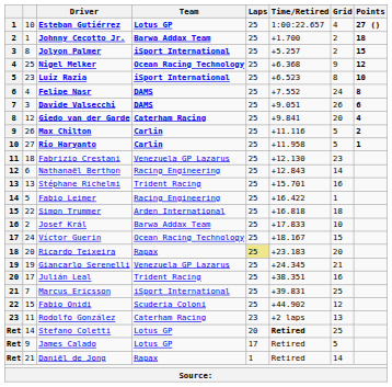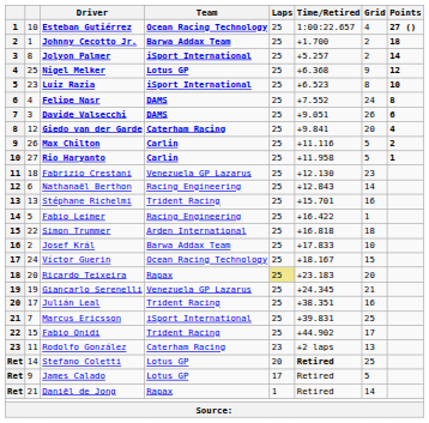Esteban Gutiérrez | Team: Lotus GP -> Ocean Racing Technology
Jolyon Palmer | Points: 15 -> 14
Nigel Melker | Team: Ocean Racing Technology -> Lotus GP
Fabio Onidi | Team: Scuderia Coloni -> Trident Racing
Fabio Onidi | Grid: 12 -> 17
